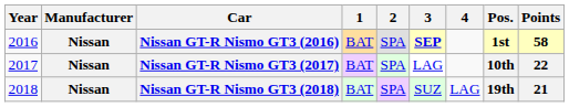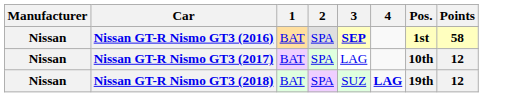- column: Year | 2016 | 2017 | 2018
Nissan GT-R Nismo GT3 (2017) | Points: 22 -> 12
Nissan GT-R Nismo GT3 (2018) | 4: normal -> bold
Nissan GT-R Nismo GT3 (2018) | Points: 21 -> 12
